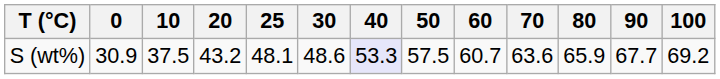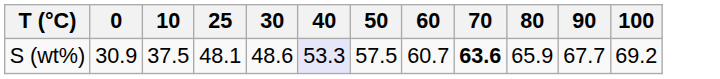- column: 20 | 43.2
S (wt%) | 70: normal -> bold
